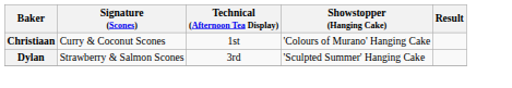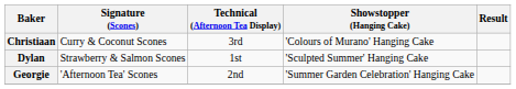Christiaan | Technical (Afternoon Tea Display): 1st -> 3rd
Dylan | Technical (Afternoon Tea Display): 3rd -> 1st
+ row: Georgie | 'Afternoon Tea' Scones | 2nd | 'Summer Garden Celebration' Hanging Cake
